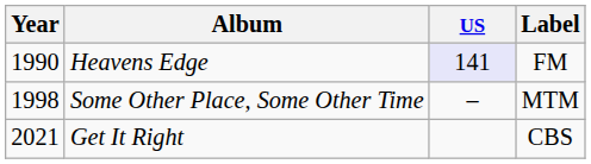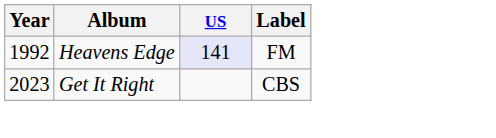Heavens Edge | Year: 1990 -> 1992
- row: 1998 | Some Other Place, Some Other Time | – | MTM
Get It Right | Year: 2021 -> 2023
